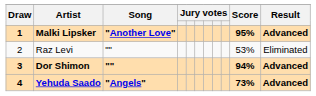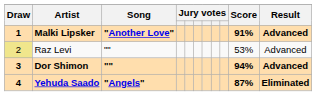Malki Lipsker | Score: 95% -> 91%
Raz Levi | Draw: no background -> khaki background
Raz Levi | Result: Eliminated -> Advanced
Yehuda Saado | Score: 73% -> 87%
Yehuda Saado | Result: Advanced -> Eliminated
